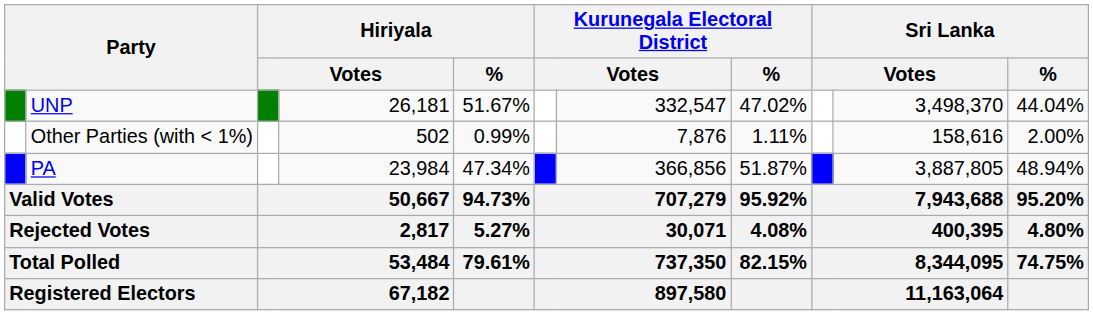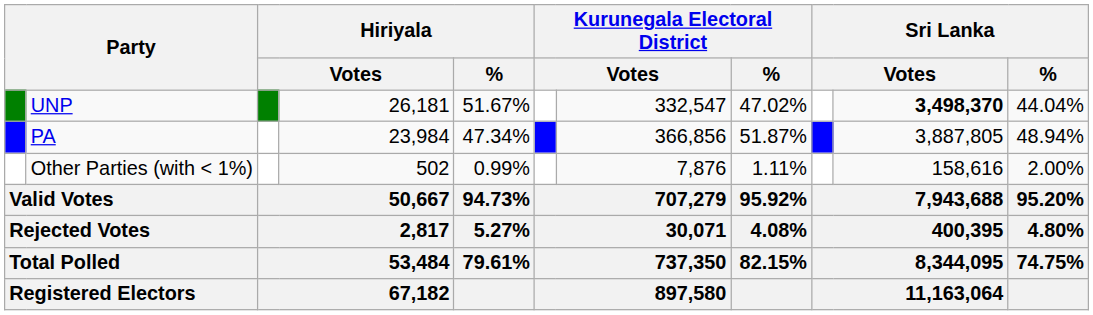UNP | column 10: normal -> bold
rows swapped: PA <-> Other Parties (with < 1%)
